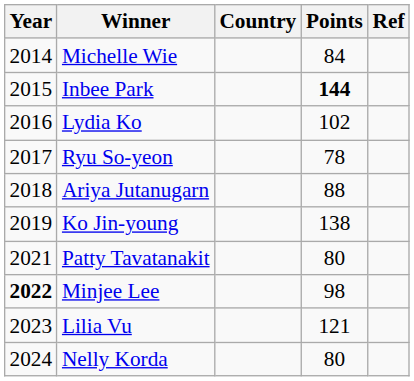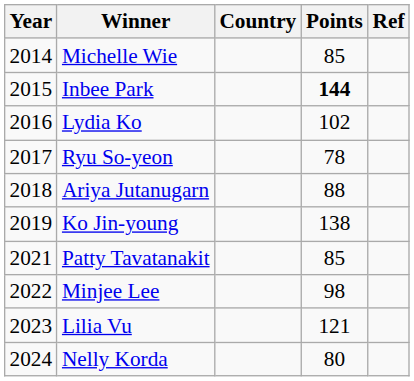Michelle Wie | Points: 84 -> 85
Patty Tavatanakit | Points: 80 -> 85
Minjee Lee | Year: bold -> normal
